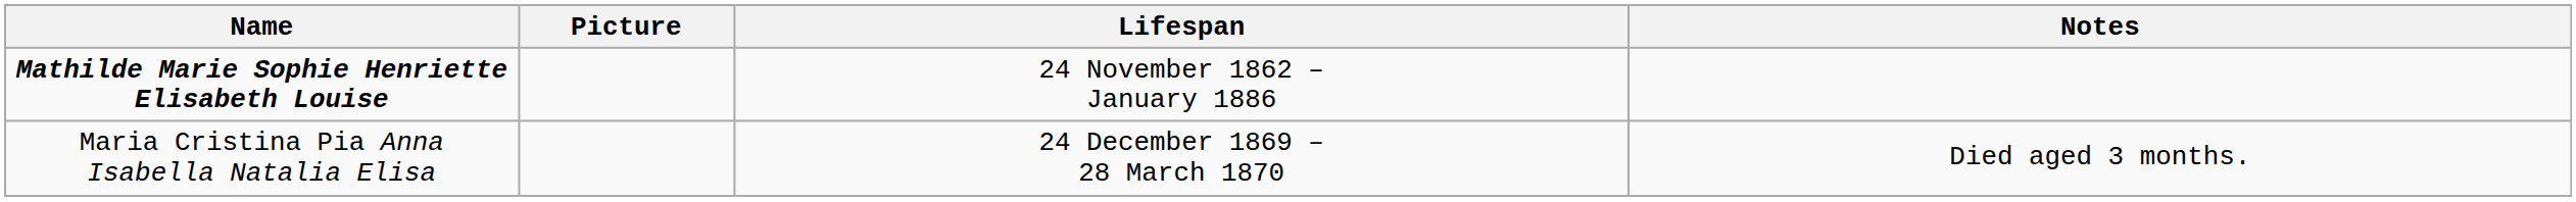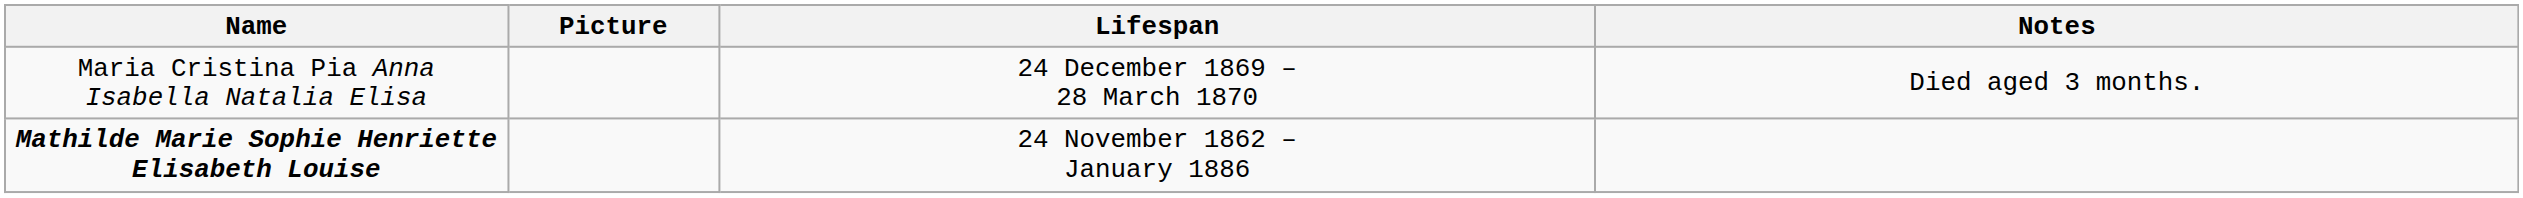rows swapped: Mathilde Marie Sophie Henriette Elisabeth Louise <-> Maria Cristina Pia Anna Isabella Natalia Elisa
